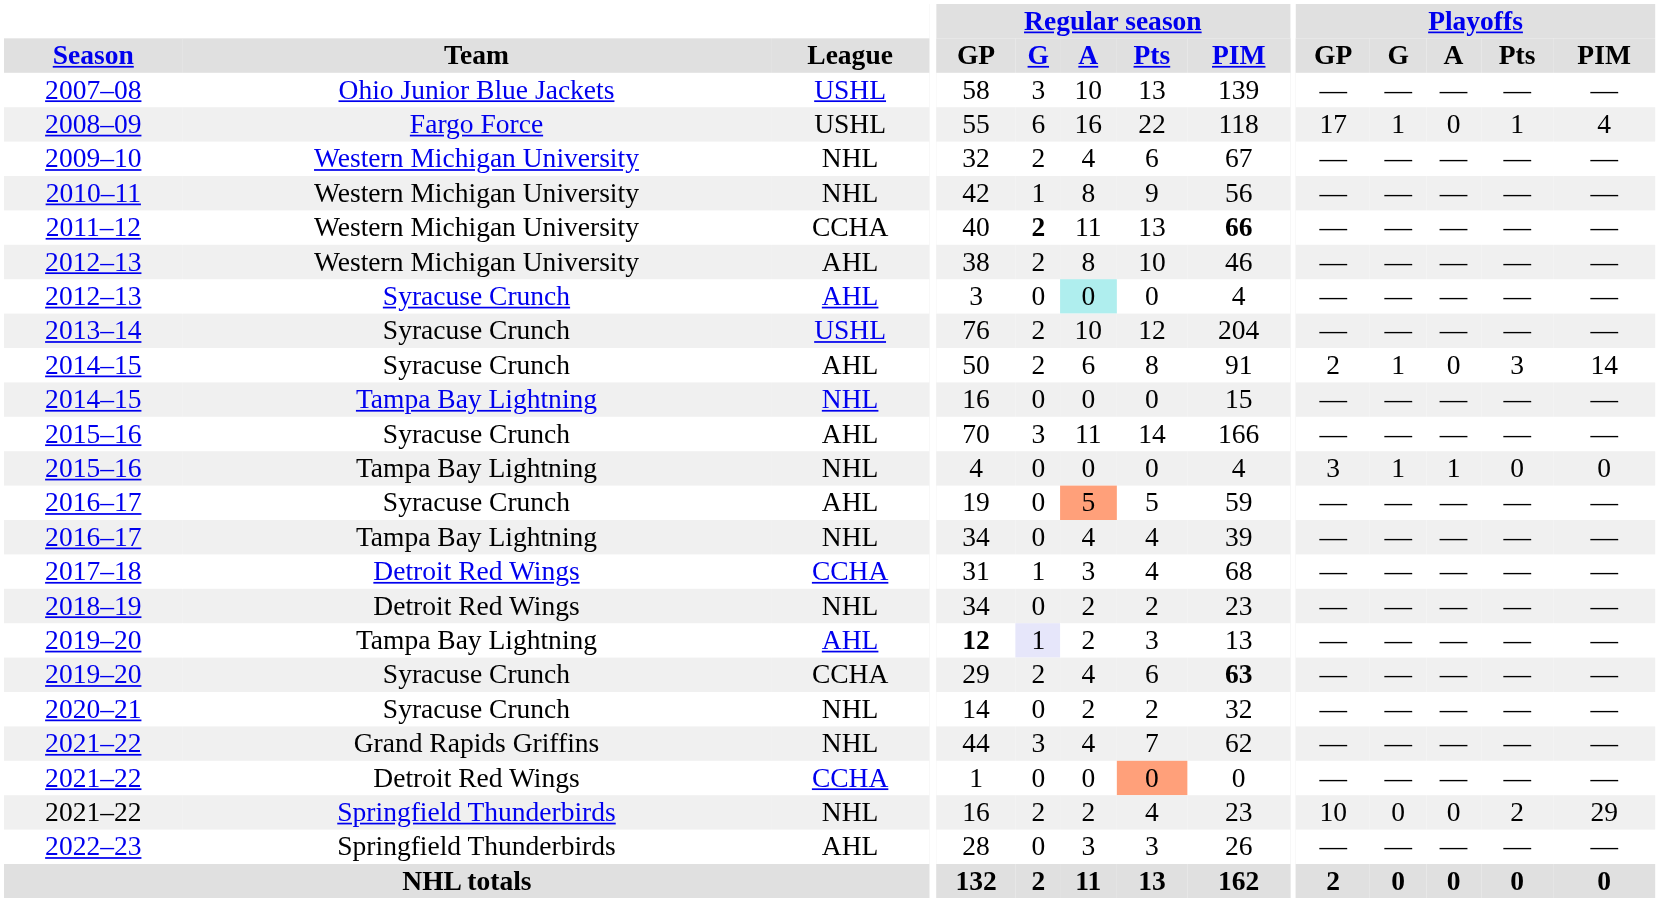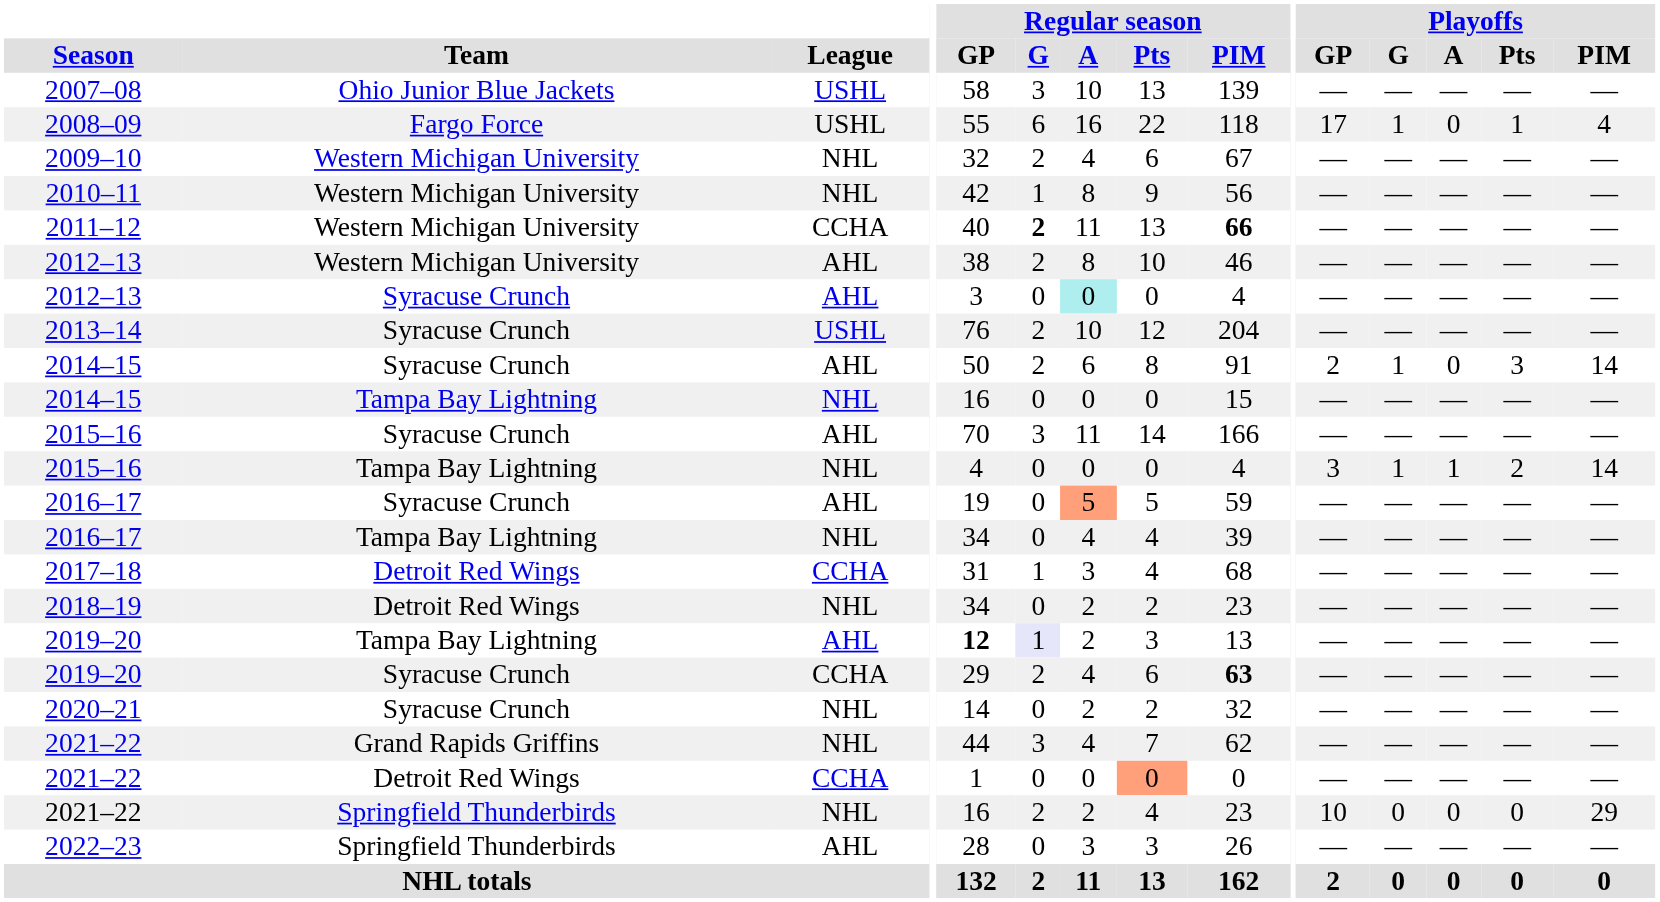2015–16 / Tampa Bay Lightning | Playoffs / Pts: 0 -> 2
2015–16 / Tampa Bay Lightning | Playoffs / PIM: 0 -> 14
2021–22 / Springfield Thunderbirds | Playoffs / Pts: 2 -> 0
